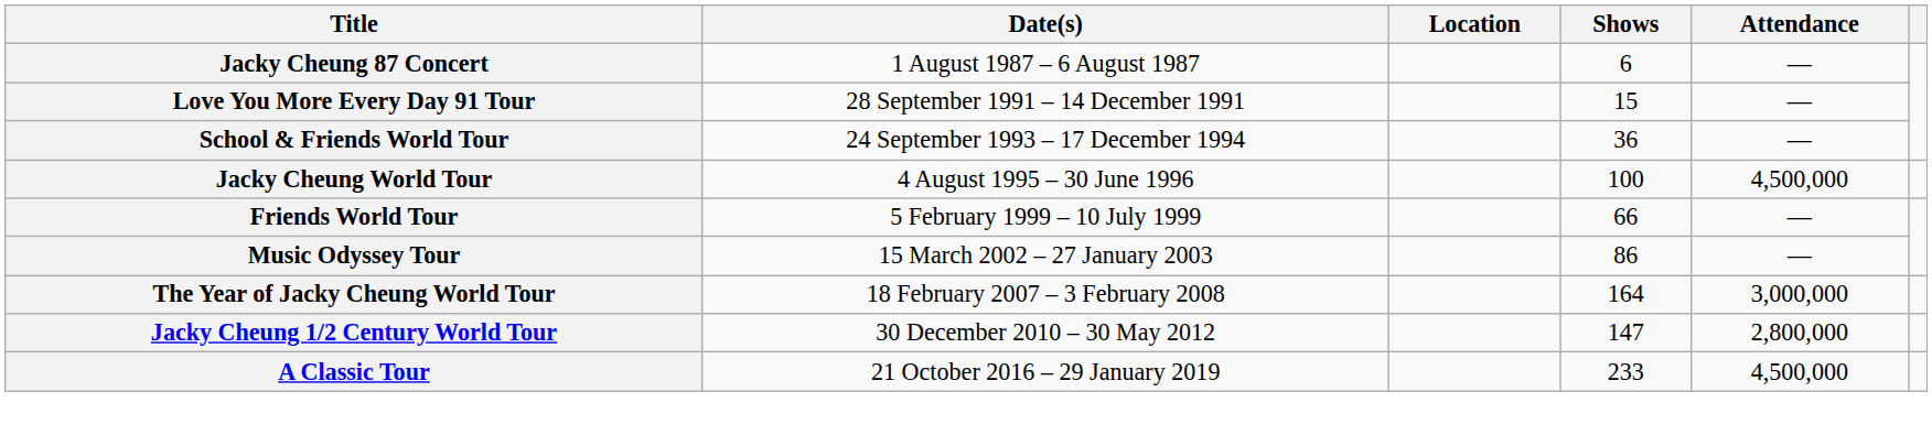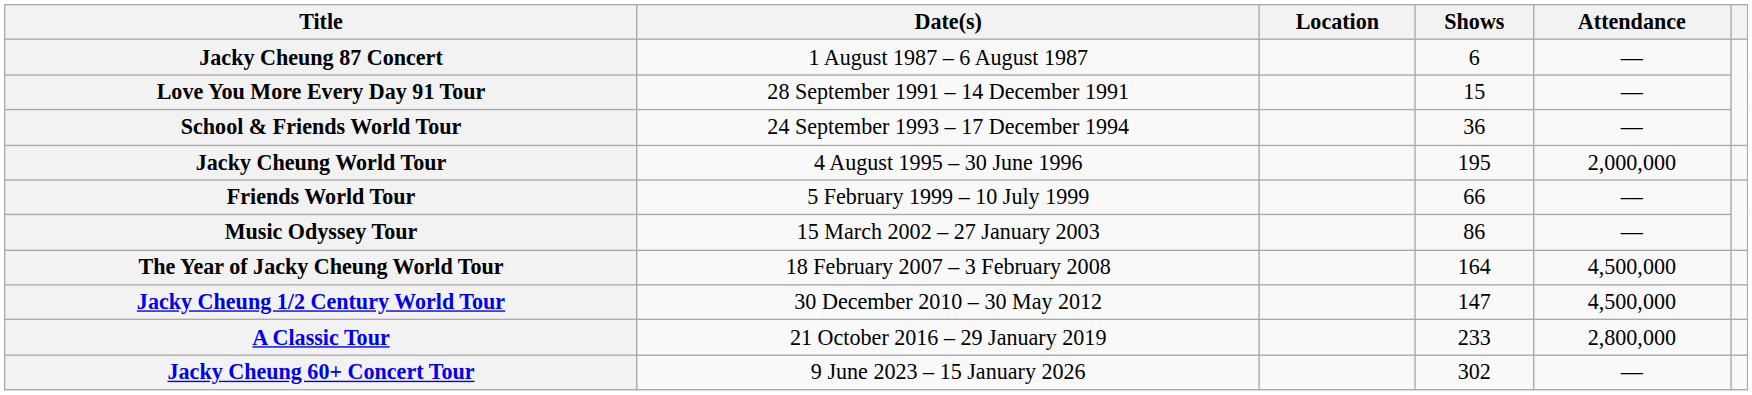Jacky Cheung World Tour | Shows: 100 -> 195
Jacky Cheung World Tour | Attendance: 4,500,000 -> 2,000,000
The Year of Jacky Cheung World Tour | Attendance: 3,000,000 -> 4,500,000
Jacky Cheung 1/2 Century World Tour | Attendance: 2,800,000 -> 4,500,000
A Classic Tour | Attendance: 4,500,000 -> 2,800,000
+ row: Jacky Cheung 60+ Concert Tour | 9 June 2023 – 15 January 2026 | 302 | —
